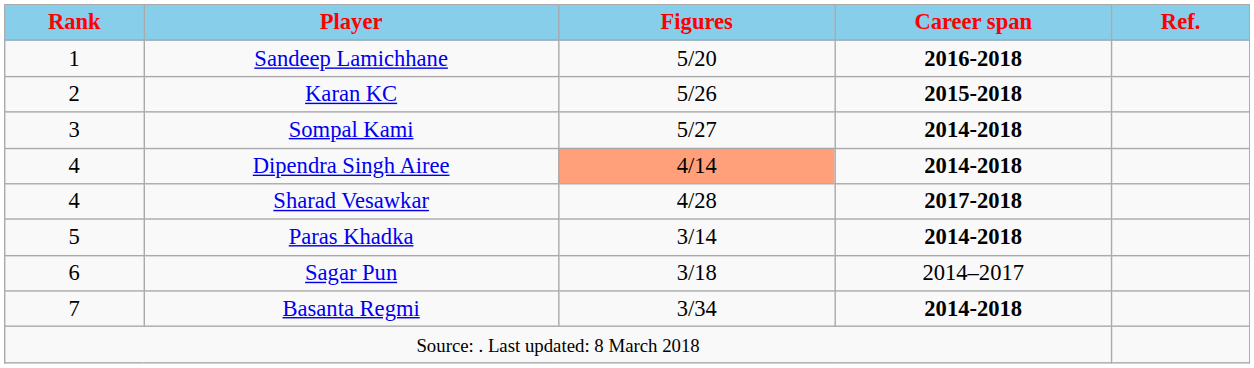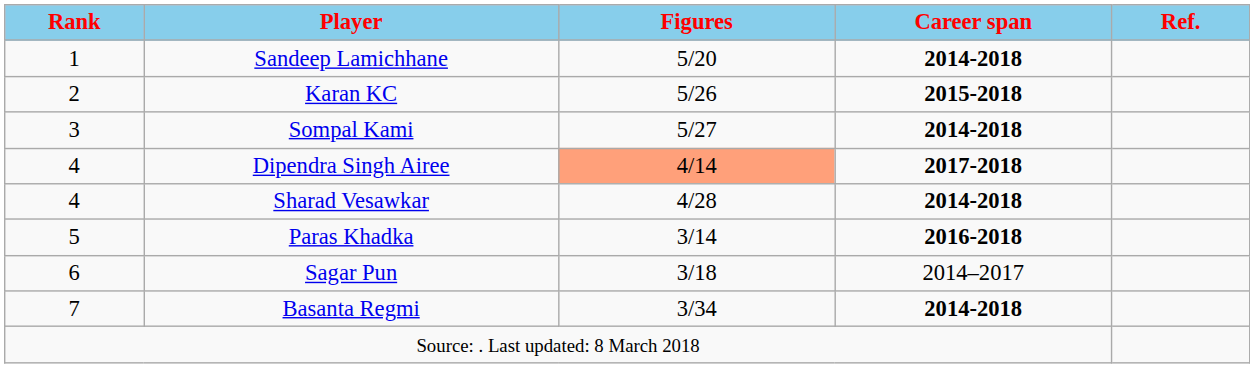Sandeep Lamichhane | Career span: 2016-2018 -> 2014-2018
Dipendra Singh Airee | Career span: 2014-2018 -> 2017-2018
Sharad Vesawkar | Career span: 2017-2018 -> 2014-2018
Paras Khadka | Career span: 2014-2018 -> 2016-2018
